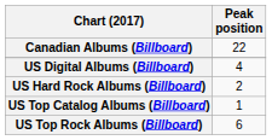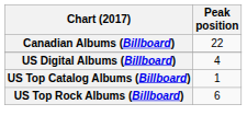- row: US Hard Rock Albums (Billboard) | 2
